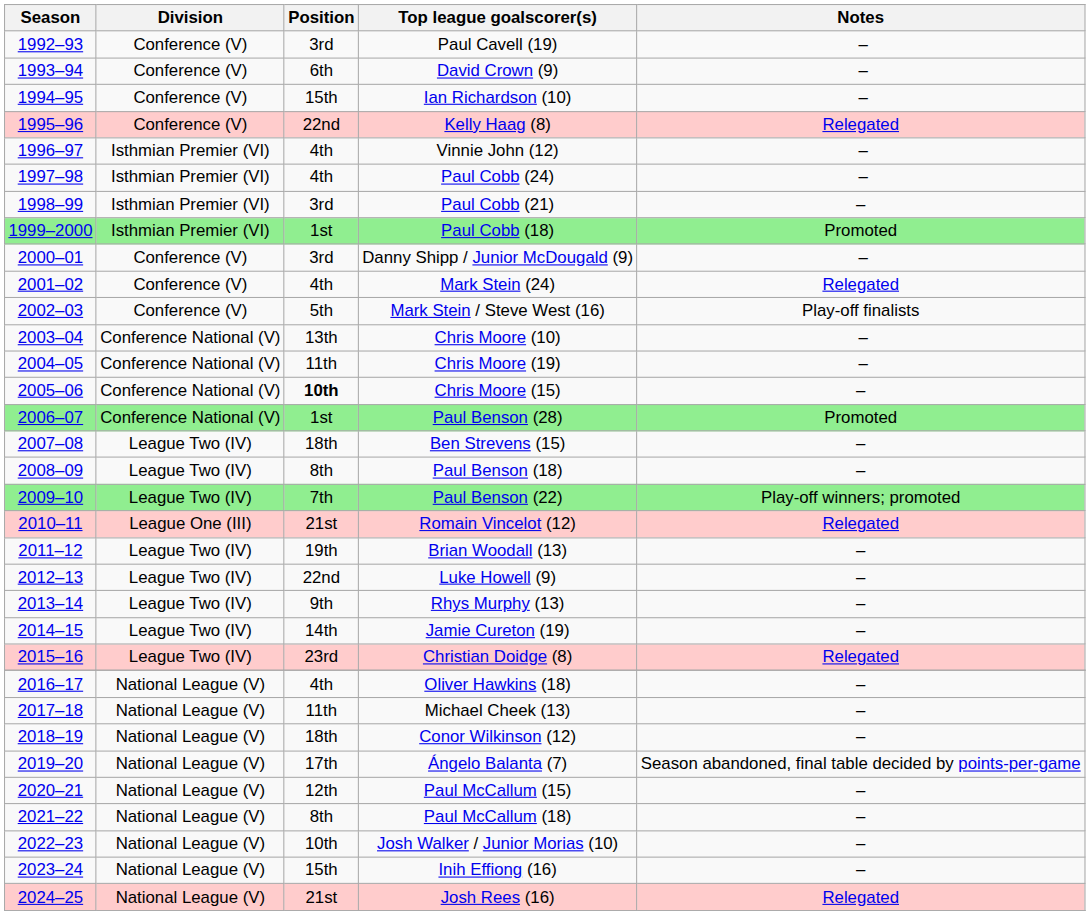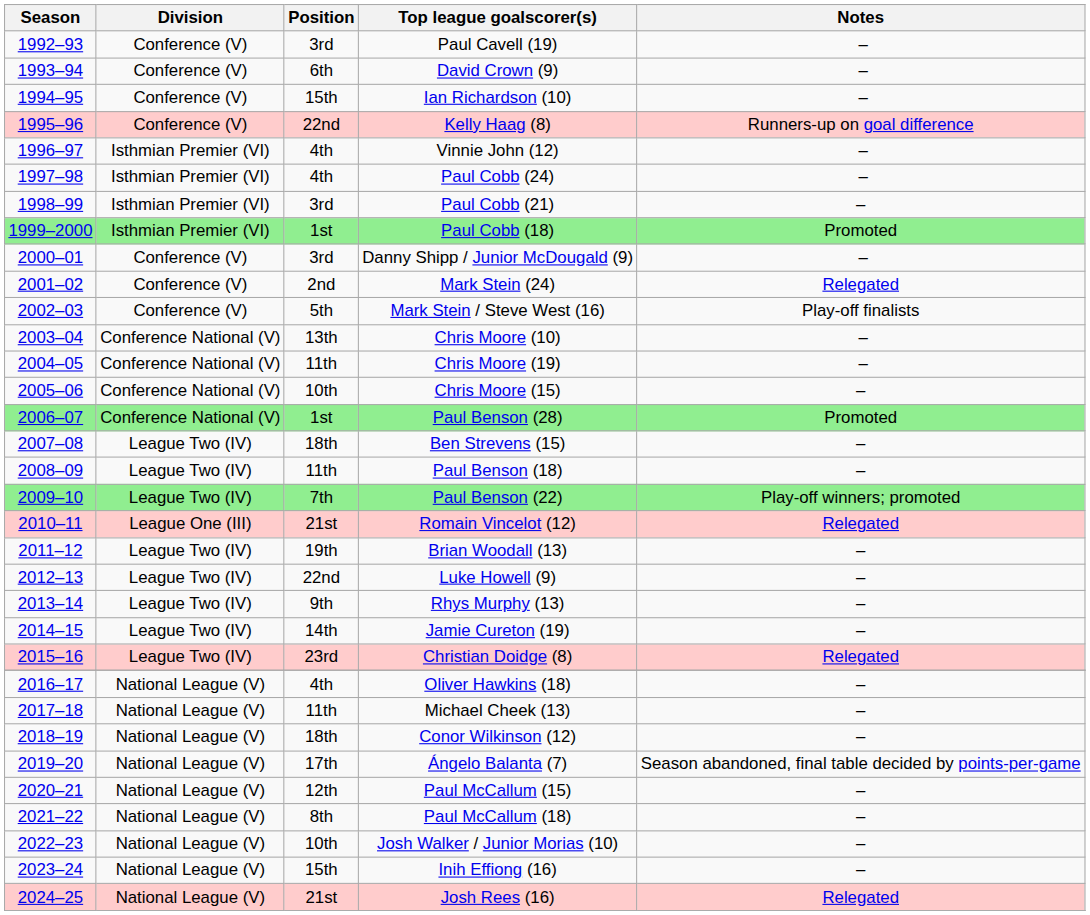Kelly Haag (8) | Notes: Relegated -> Runners-up on goal difference
Mark Stein (24) | Position: 4th -> 2nd
Chris Moore (15) | Position: bold -> normal
Paul Benson (18) | Position: 8th -> 11th
